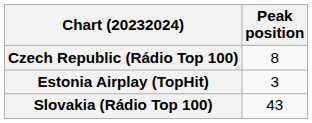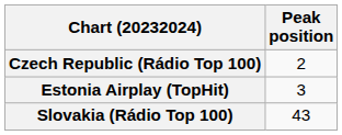Czech Republic (Rádio Top 100) | Peak position: 8 -> 2
